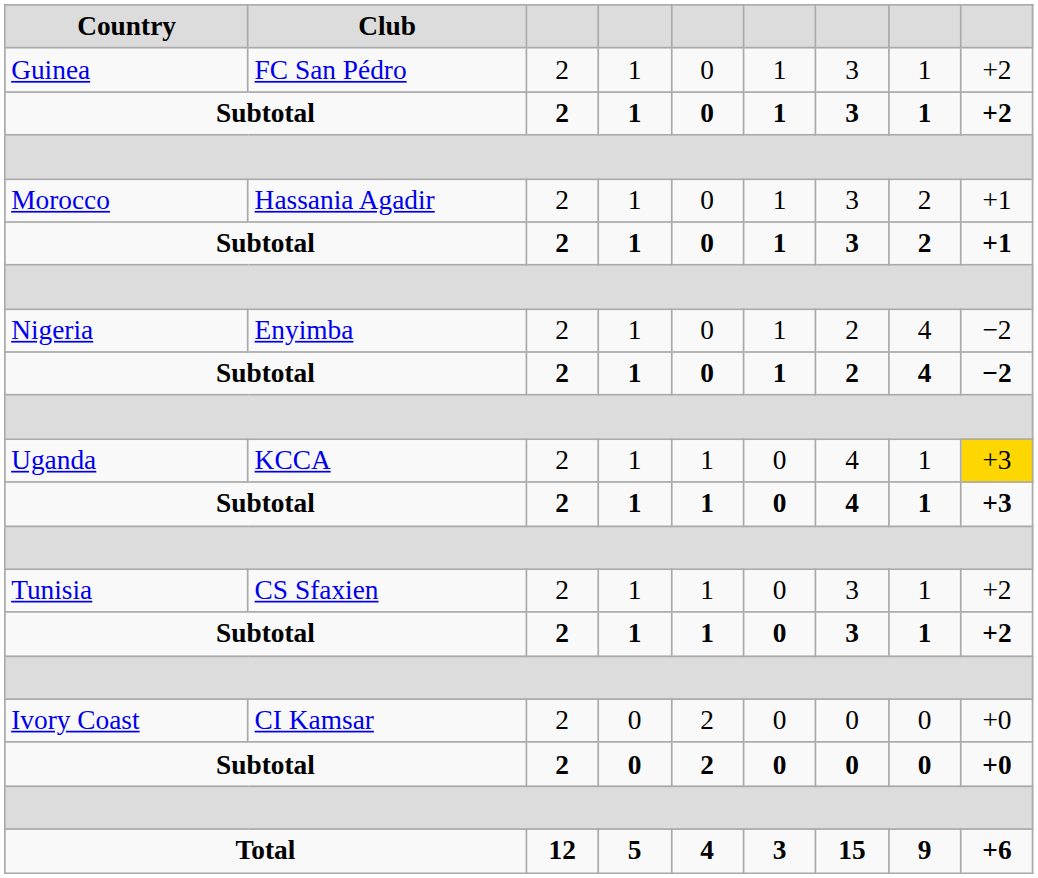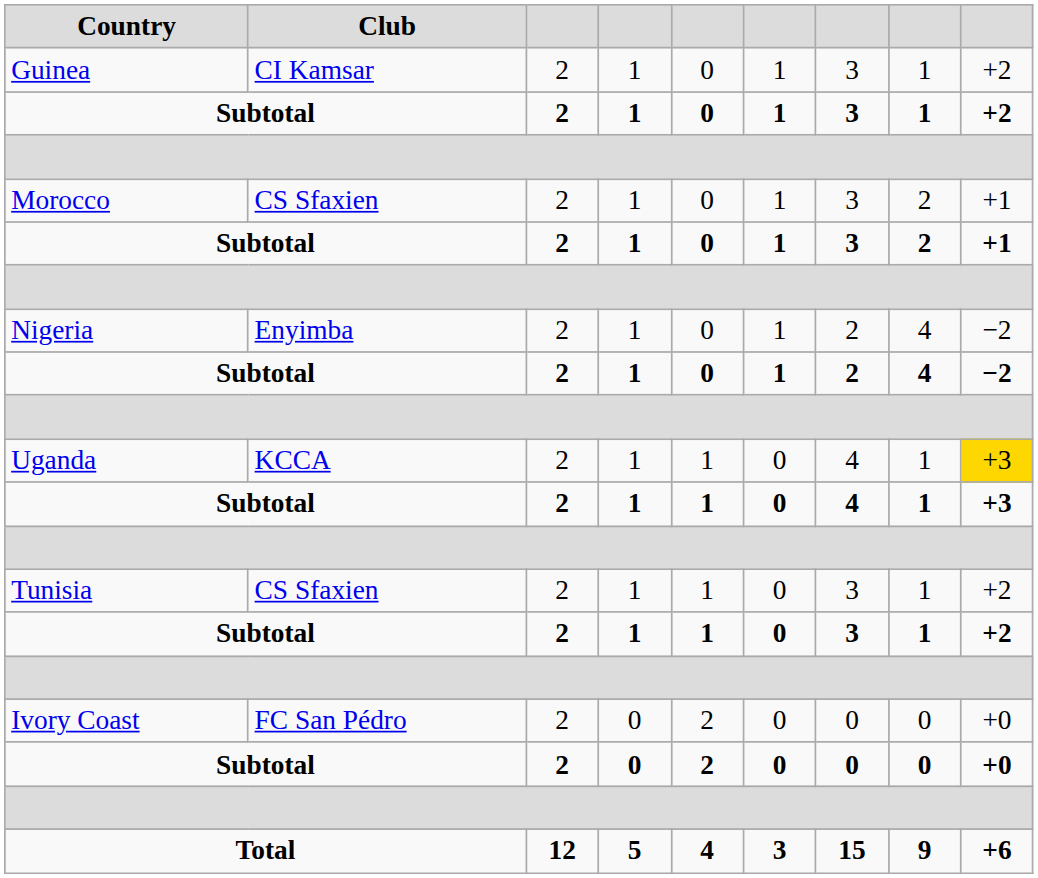Guinea | Club: FC San Pédro -> CI Kamsar
Morocco | Club: Hassania Agadir -> CS Sfaxien
Ivory Coast | Club: CI Kamsar -> FC San Pédro
